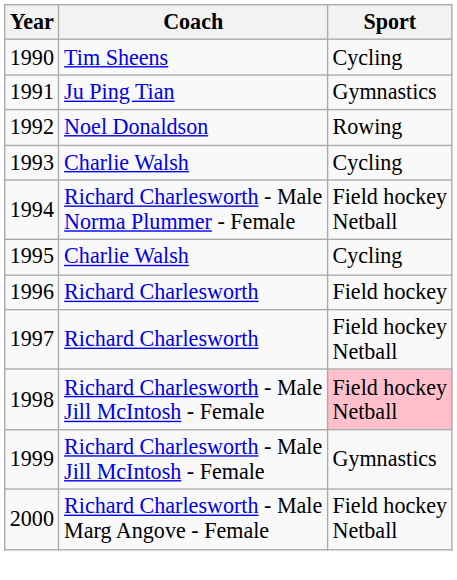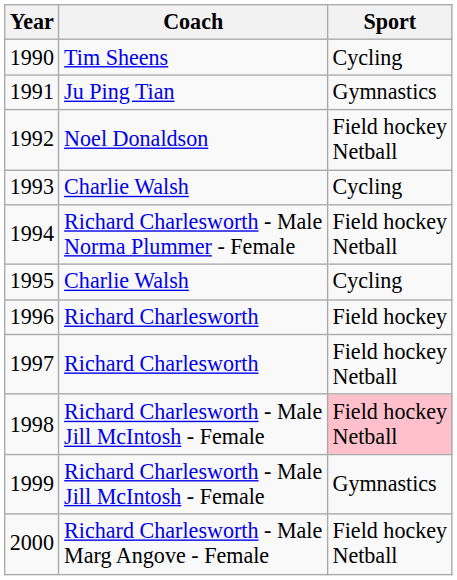1992 | Sport: Rowing -> Field hockey Netball
